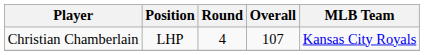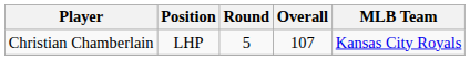Christian Chamberlain | Round: 4 -> 5
